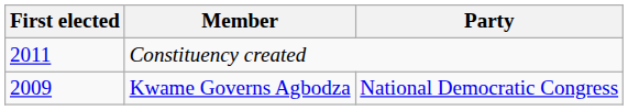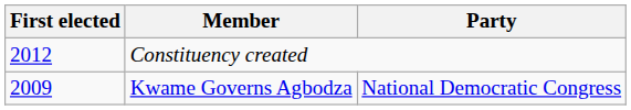Constituency created | First elected: 2011 -> 2012
